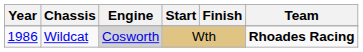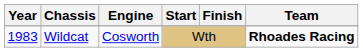Wildcat | Year: 1986 -> 1983
Wildcat | Engine: lightgrey background -> no background
